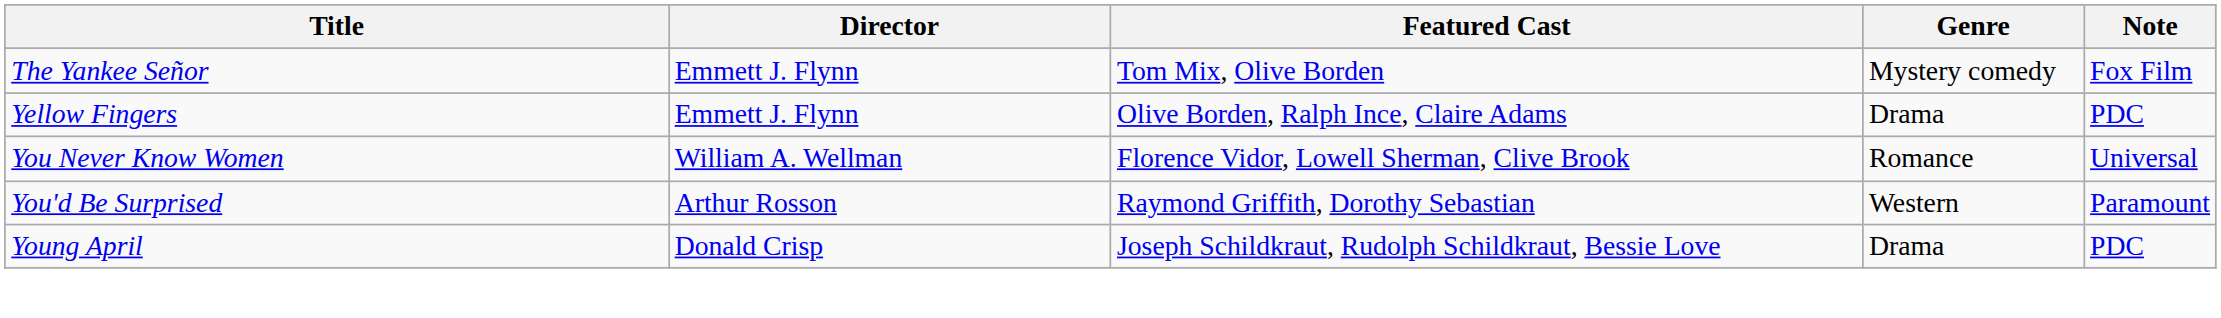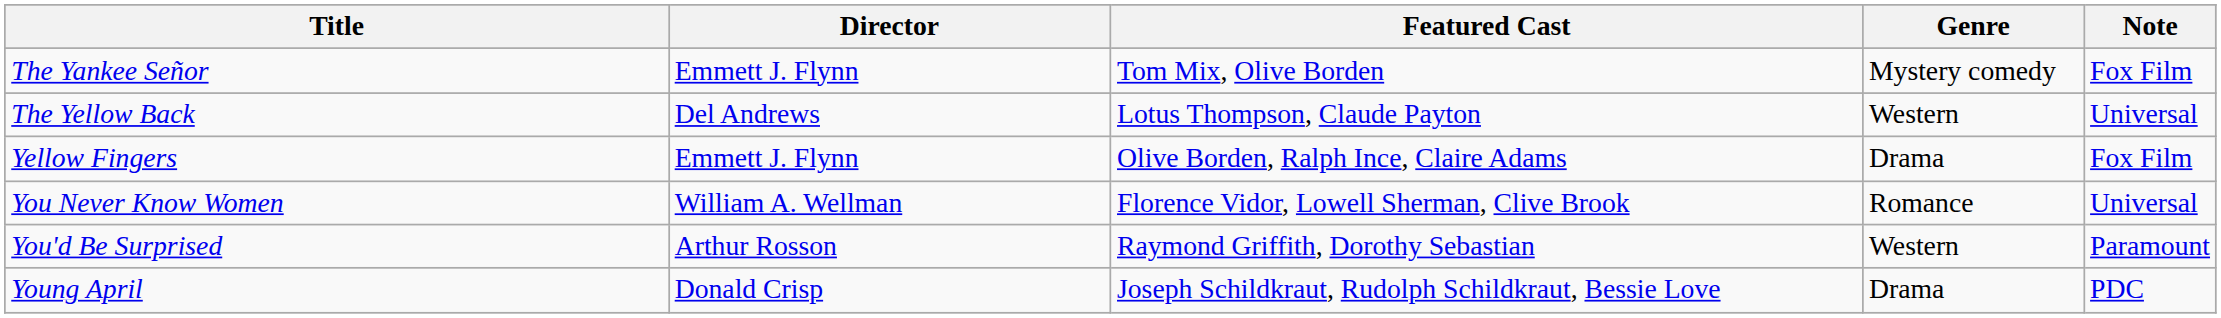+ row: The Yellow Back | Del Andrews | Lotus Thompson, Claude Payton | Western | Universal
Yellow Fingers | Note: PDC -> Fox Film
